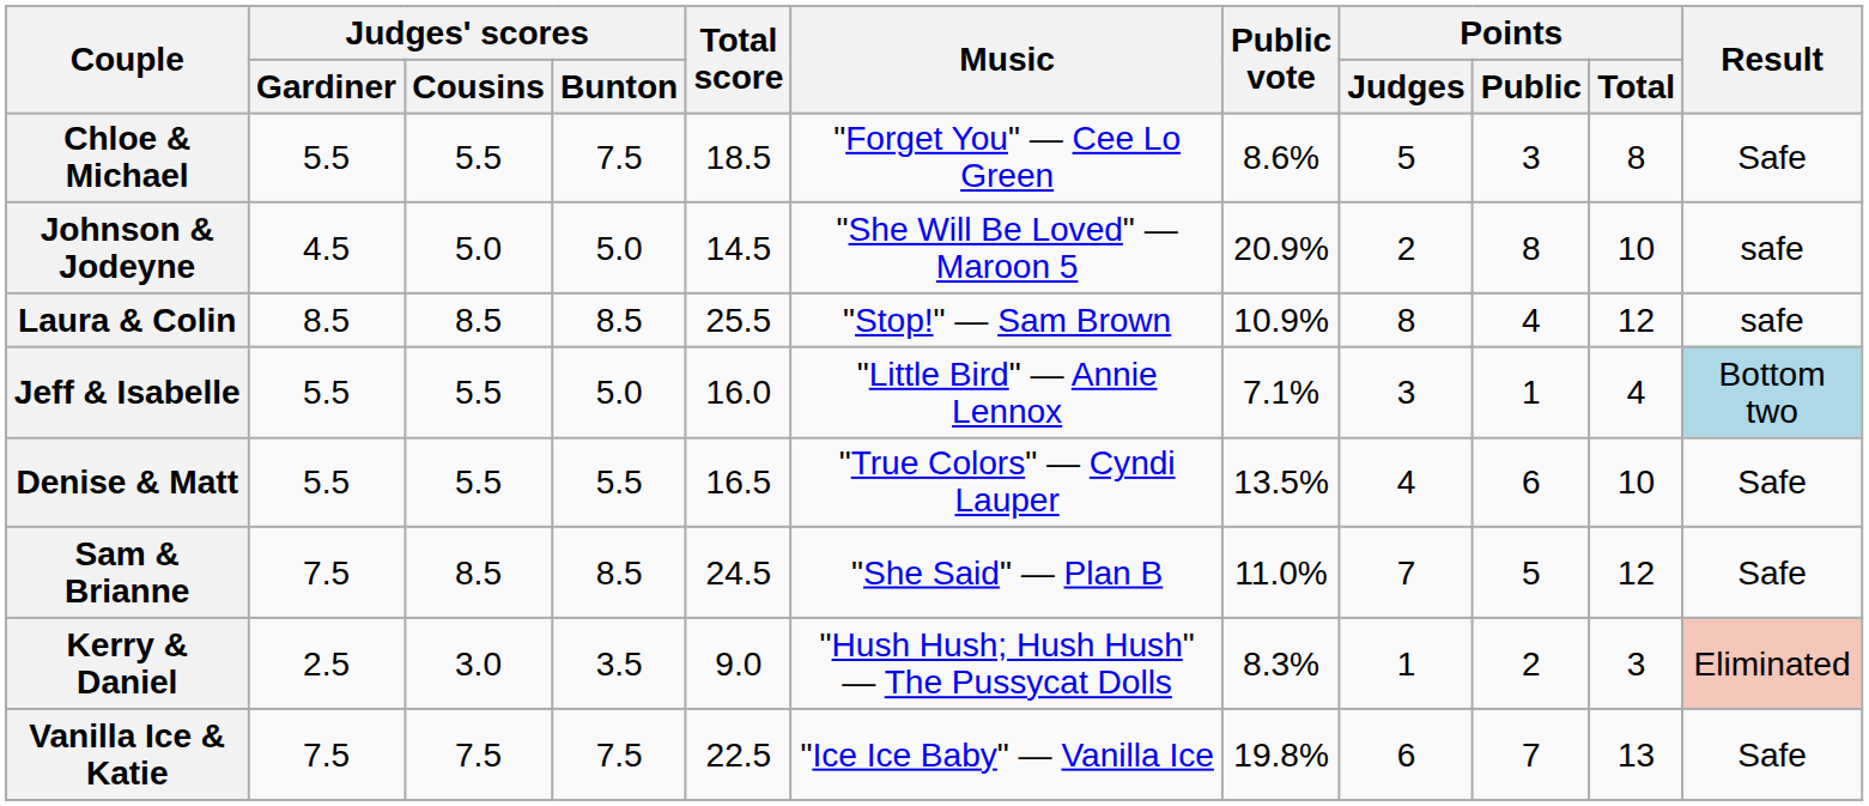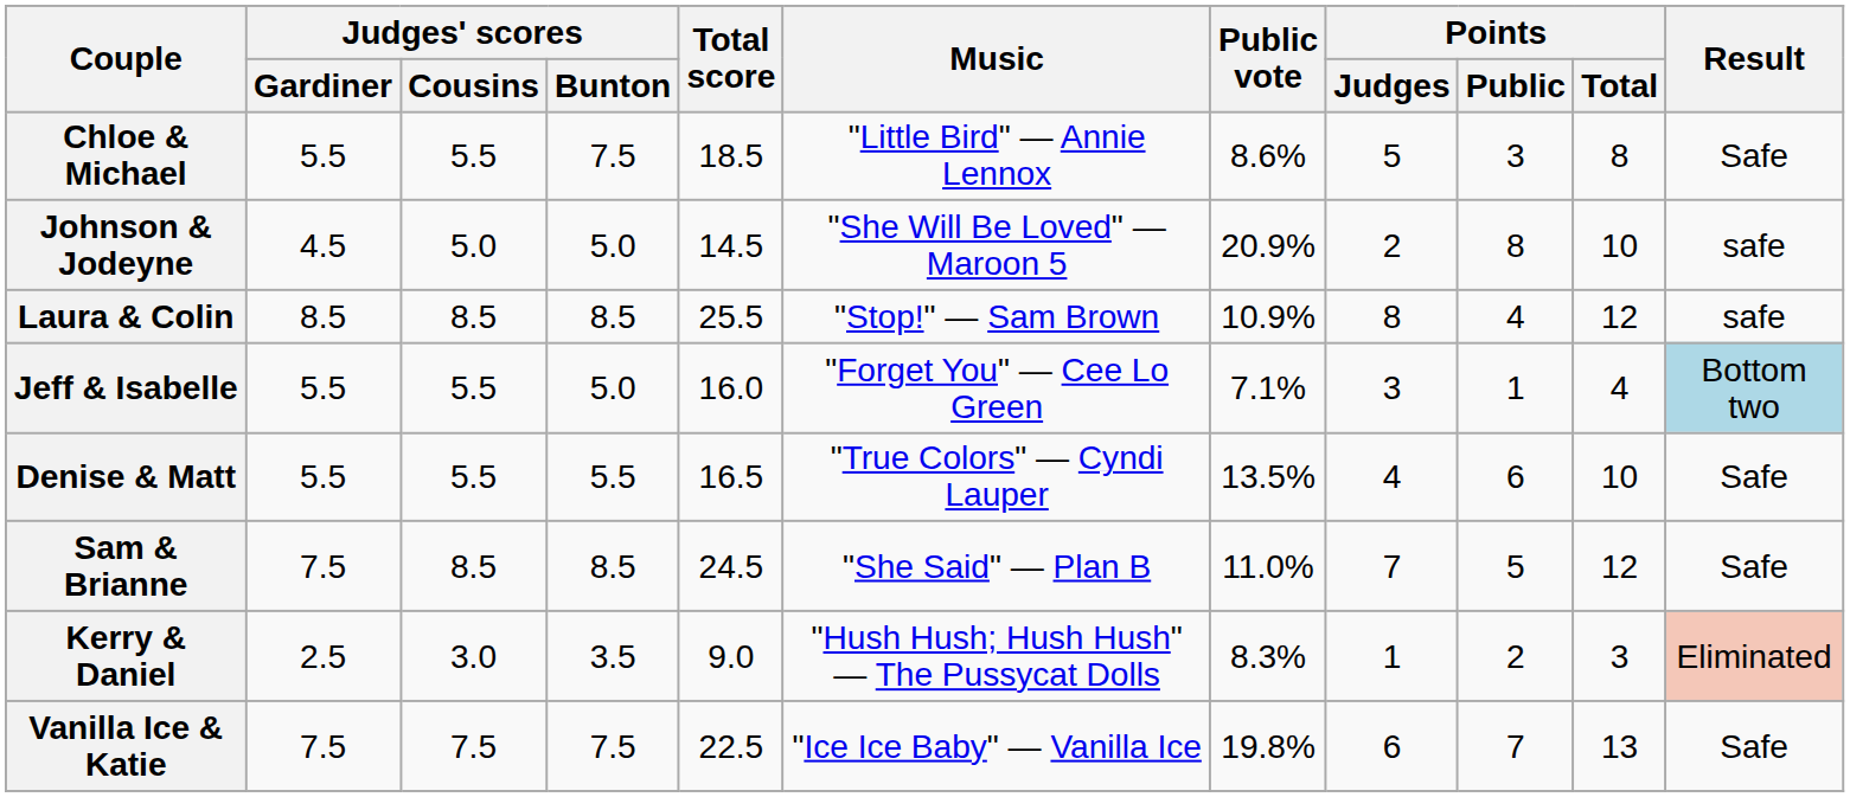Chloe & Michael | Music: "Forget You" — Cee Lo Green -> "Little Bird" — Annie Lennox
Jeff & Isabelle | Music: "Little Bird" — Annie Lennox -> "Forget You" — Cee Lo Green
